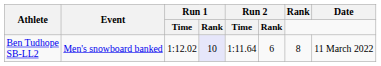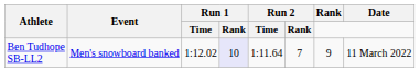Ben Tudhope SB-LL2 | Run 2 / Rank: 6 -> 7
Ben Tudhope SB-LL2 | Rank: 8 -> 9
